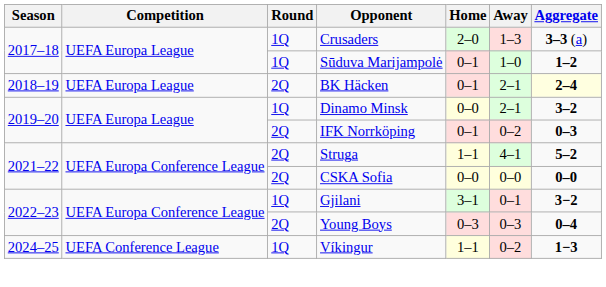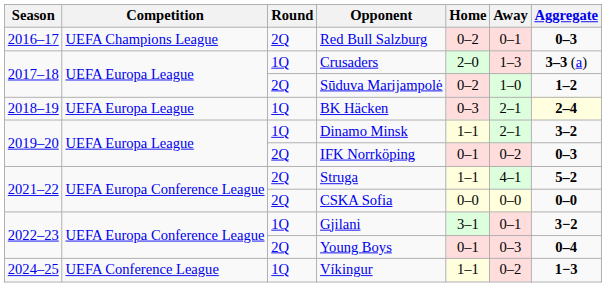+ row: 2016–17 | UEFA Champions League | 2Q | Red Bull Salzburg | 0–2 | 0–1 | 0–3
Sūduva Marijampolė | Round: 1Q -> 2Q
Sūduva Marijampolė | Home: 0–1 -> 0–2
BK Häcken | Round: 2Q -> 1Q
BK Häcken | Home: 0–1 -> 0–3
Dinamo Minsk | Home: 0–0 -> 1–1
Young Boys | Home: 0–3 -> 0–1
